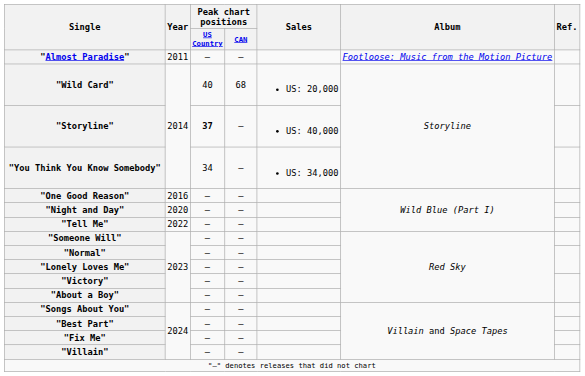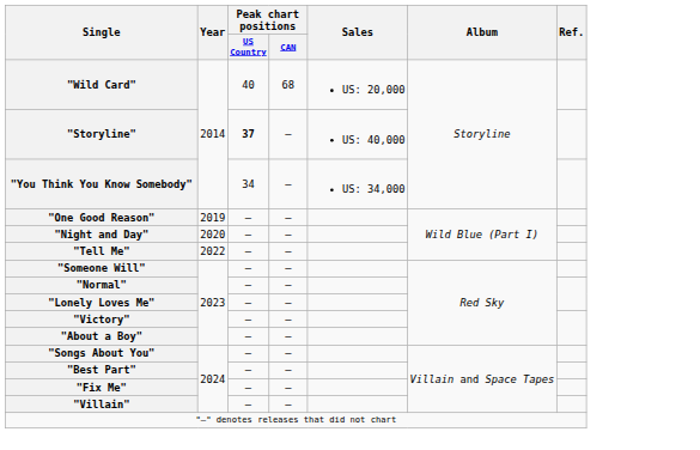- row: "Almost Paradise" | 2011 | — | — | Footloose: Music from the Motion Picture
"One Good Reason" | Year: 2016 -> 2019
